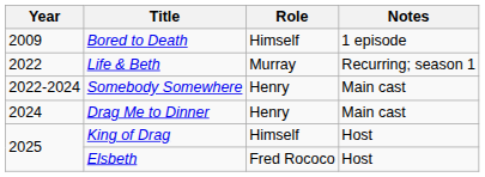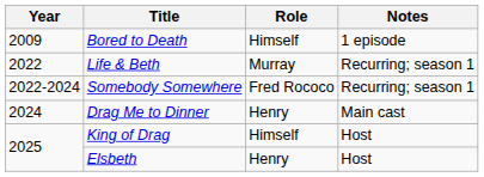Somebody Somewhere | Role: Henry -> Fred Rococo
Somebody Somewhere | Notes: Main cast -> Recurring; season 1
Elsbeth | Role: Fred Rococo -> Henry
